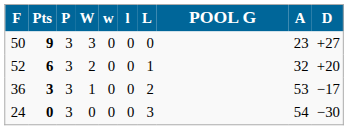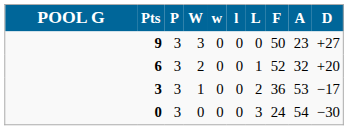columns swapped: POOL G <-> F
